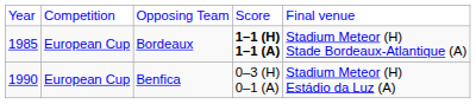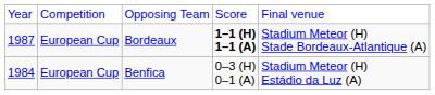Bordeaux | column 1: 1985 -> 1987
Benfica | column 1: 1990 -> 1984
